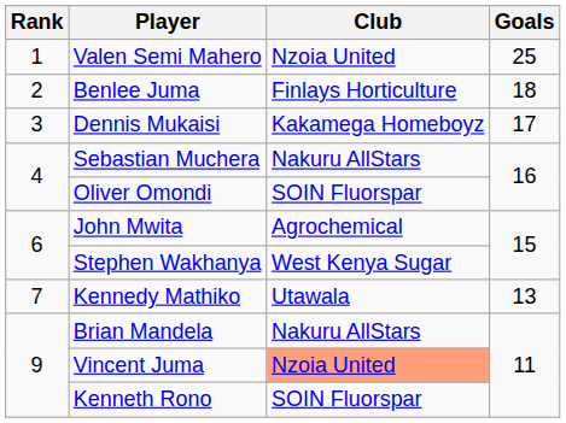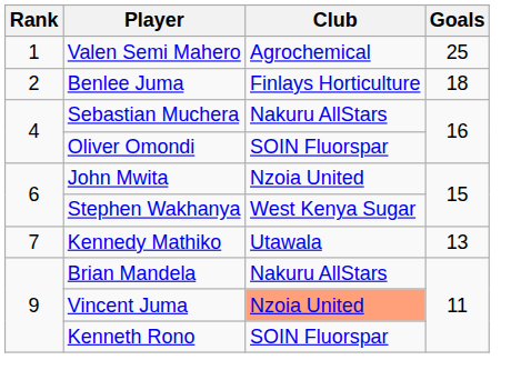Valen Semi Mahero | Club: Nzoia United -> Agrochemical
- row: 3 | Dennis Mukaisi | Kakamega Homeboyz | 17
John Mwita | Club: Agrochemical -> Nzoia United
